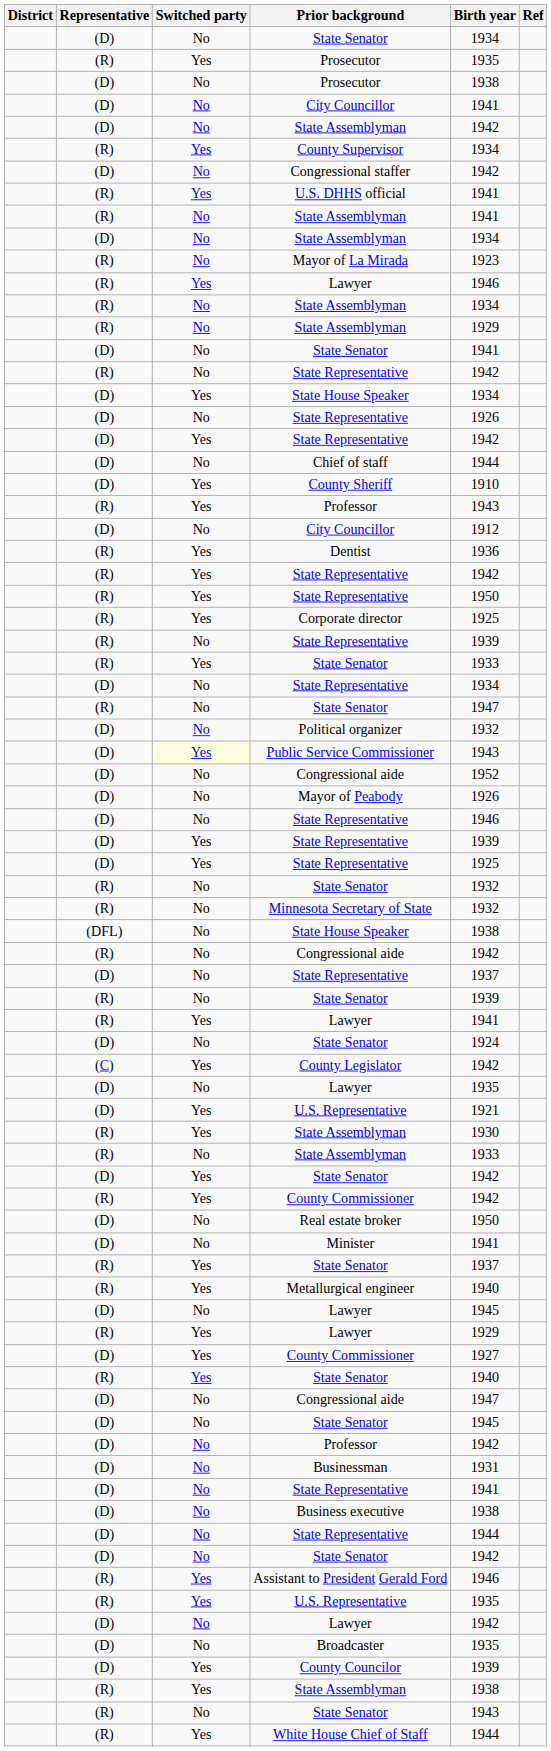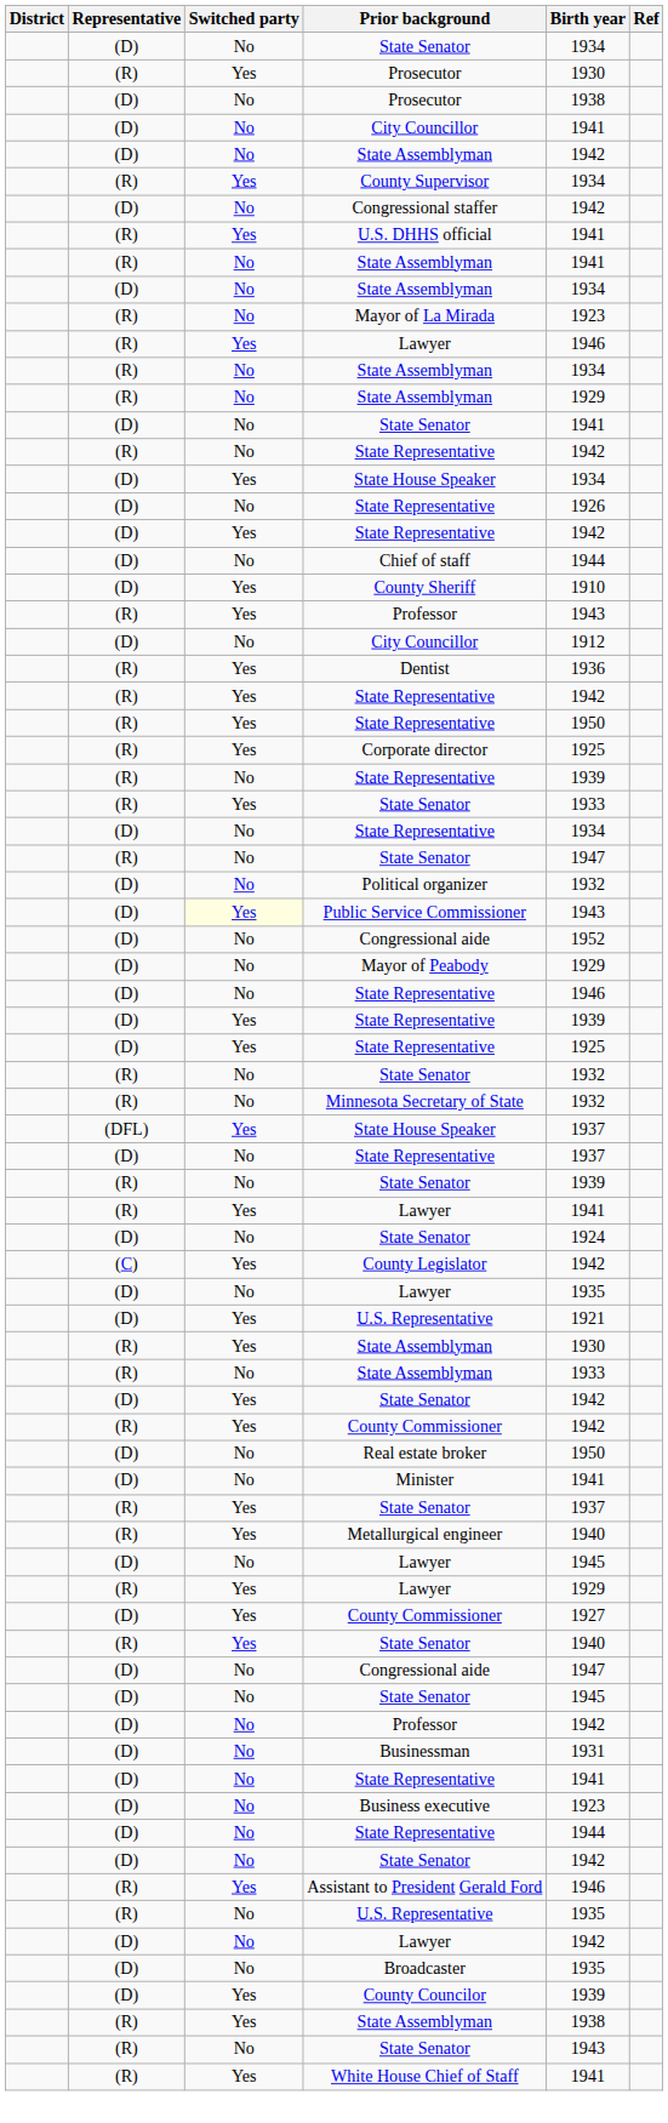(R) / Prosecutor | Birth year: 1935 -> 1930
Mayor of Peabody | Birth year: 1926 -> 1929
(DFL) / State House Speaker | Switched party: No -> Yes
(DFL) / State House Speaker | Birth year: 1938 -> 1937
- row: (R) | No | Congressional aide | 1942
Business executive | Birth year: 1938 -> 1923
(R) / U.S. Representative | Switched party: Yes -> No
White House Chief of Staff | Birth year: 1944 -> 1941
